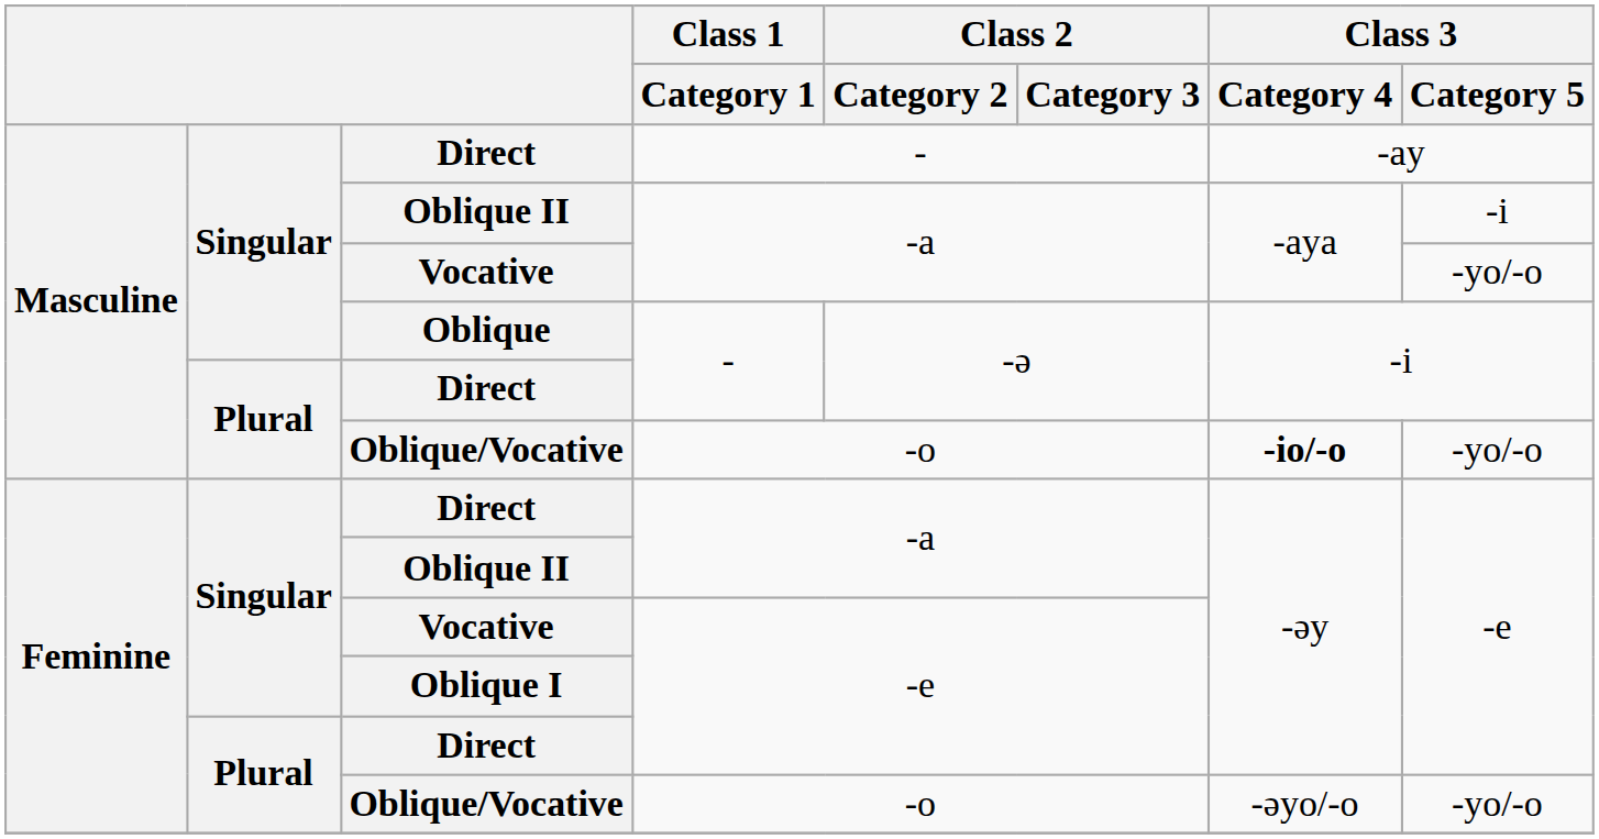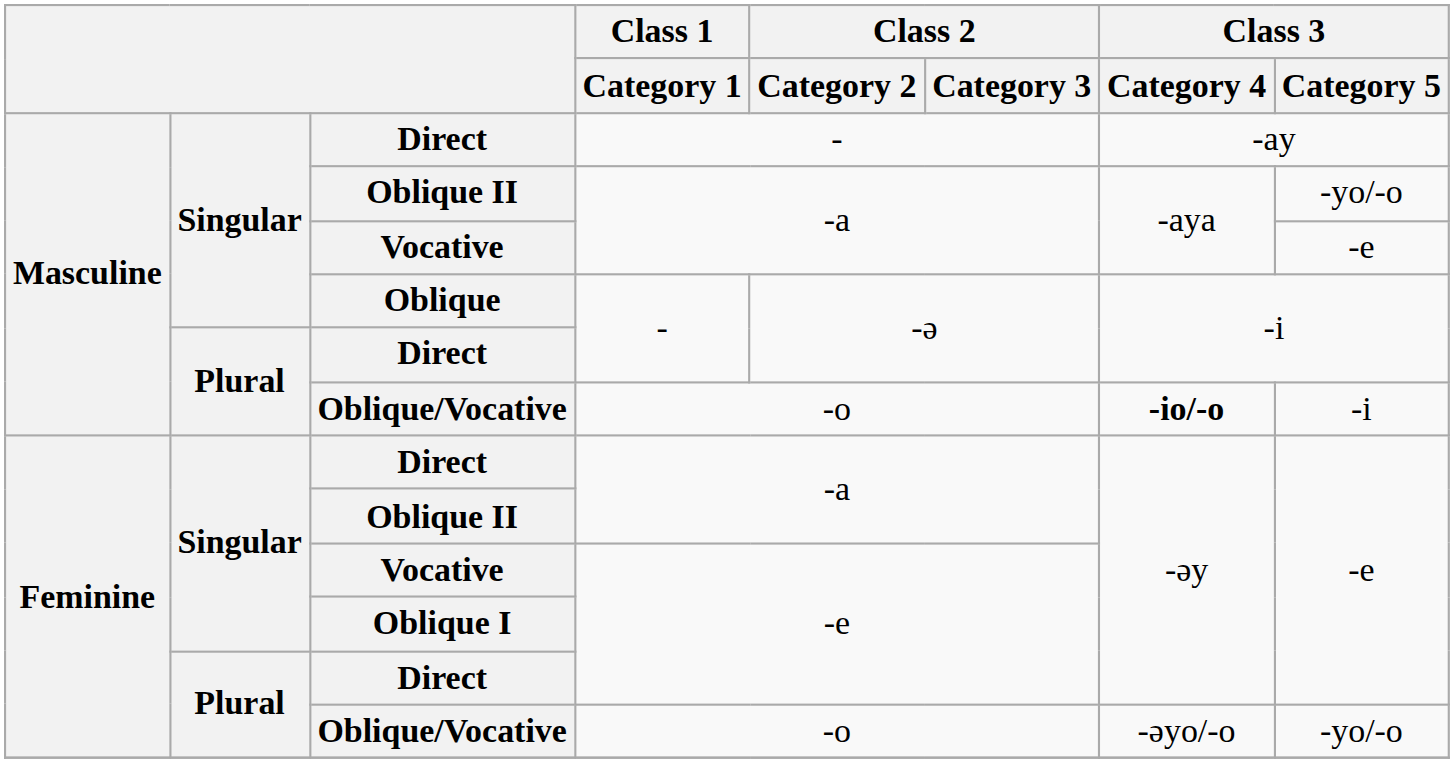Masculine / Oblique II | Class 3 / Category 5: -i -> -yo/-o
Masculine / Vocative | Class 3 / Category 5: -yo/-o -> -e
Masculine / Oblique/Vocative | Class 3 / Category 5: -yo/-o -> -i
